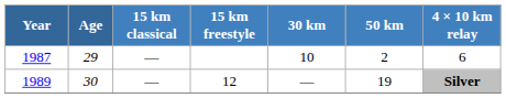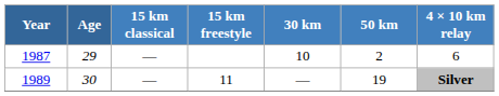1989 | 15 km freestyle: 12 -> 11
